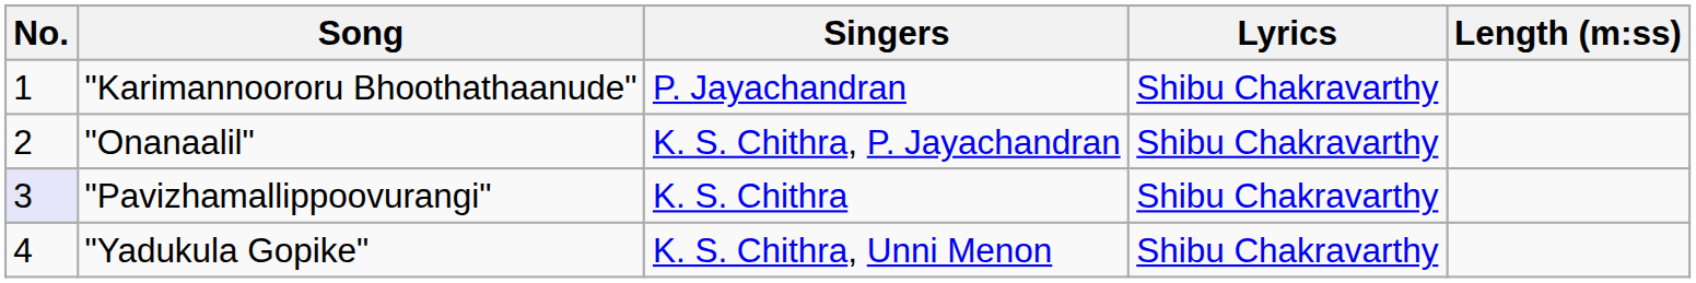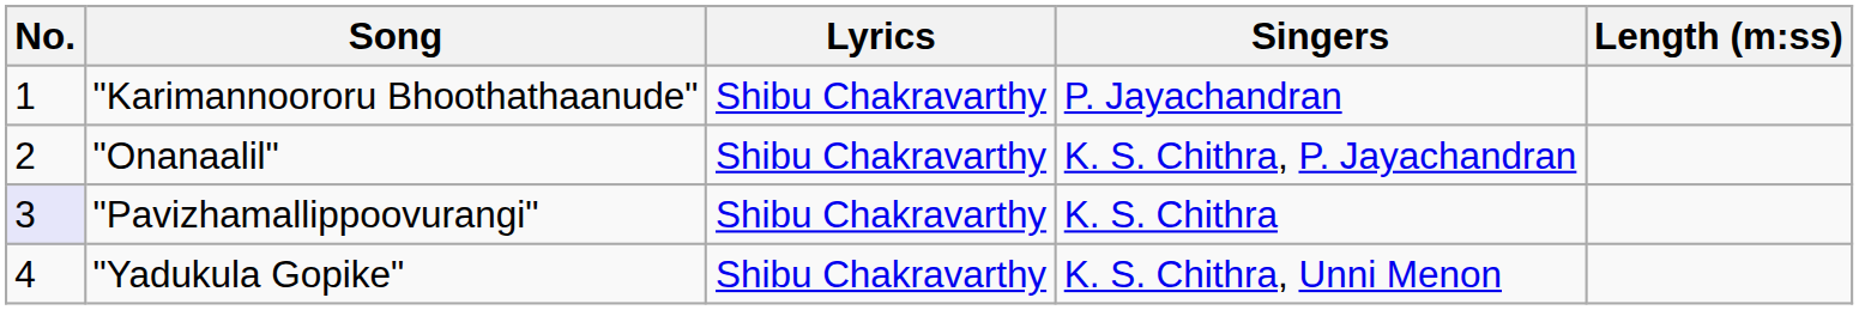columns swapped: Singers <-> Lyrics
